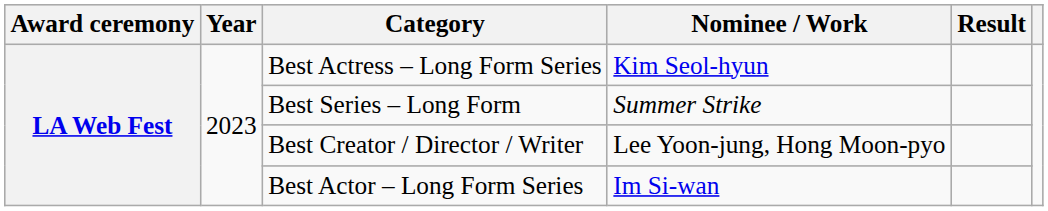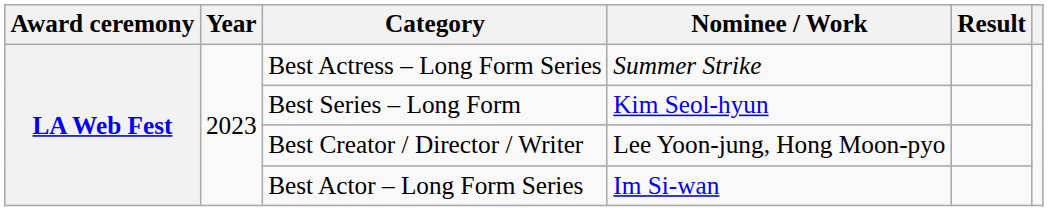Best Actress – Long Form Series | Nominee / Work: Kim Seol-hyun -> Summer Strike
Best Series – Long Form | Nominee / Work: Summer Strike -> Kim Seol-hyun
